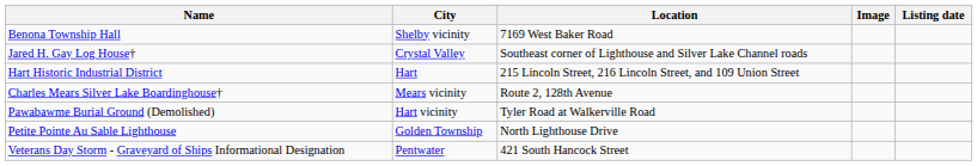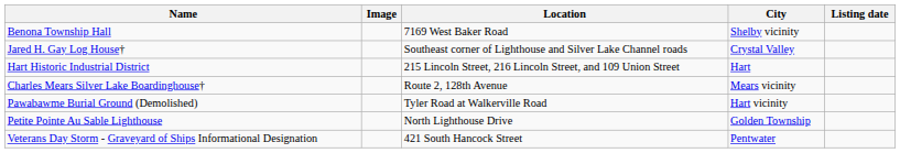columns swapped: Image <-> City
